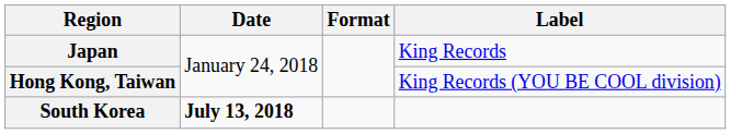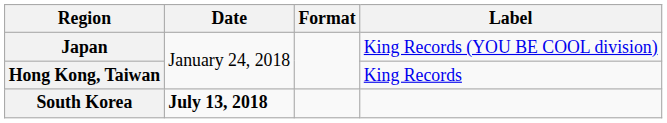Japan | Label: King Records -> King Records (YOU BE COOL division)
Hong Kong, Taiwan | Label: King Records (YOU BE COOL division) -> King Records
